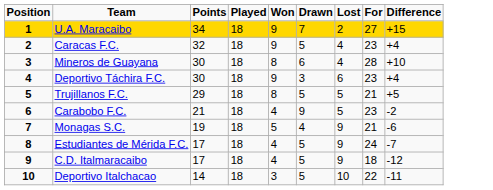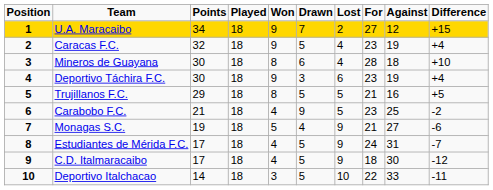+ column: Against | 12 | 19 | 18 | 19 | 16 | 25 | 27 | 31 | 30 | 33
